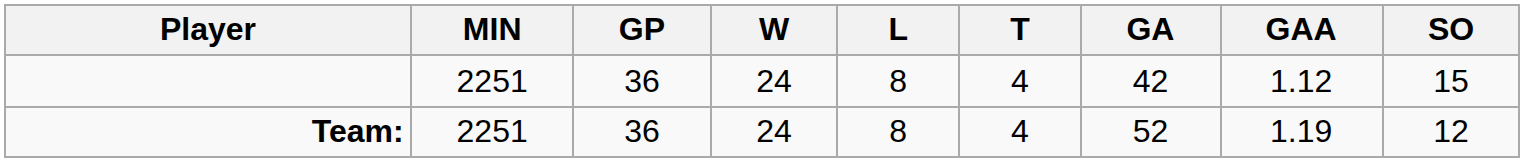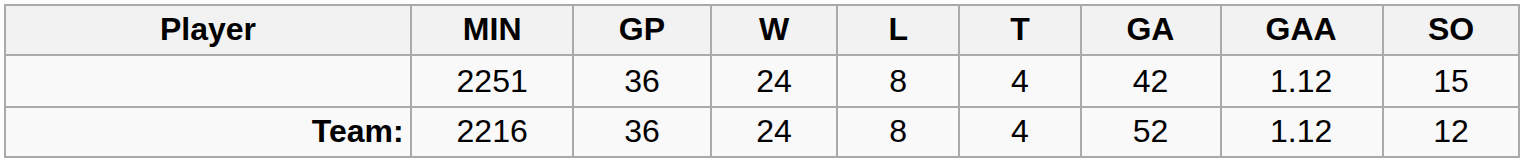Team: | MIN: 2251 -> 2216
Team: | GAA: 1.19 -> 1.12
